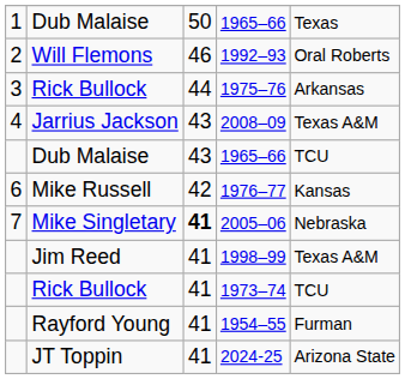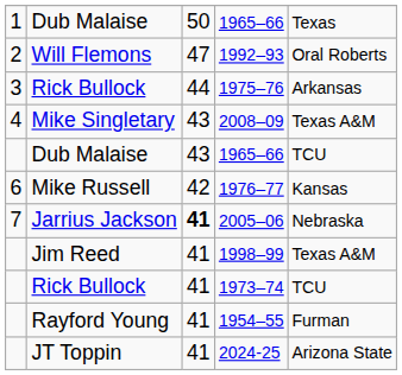1992–93 | column 3: 46 -> 47
2008–09 | column 2: Jarrius Jackson -> Mike Singletary
2005–06 | column 2: Mike Singletary -> Jarrius Jackson
